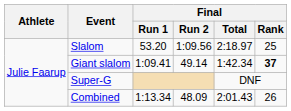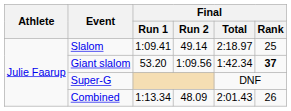Slalom | Final / Run 1: 53.20 -> 1:09.41
Slalom | Final / Run 2: 1:09.56 -> 49.14
Giant slalom | Final / Run 1: 1:09.41 -> 53.20
Giant slalom | Final / Run 2: 49.14 -> 1:09.56
